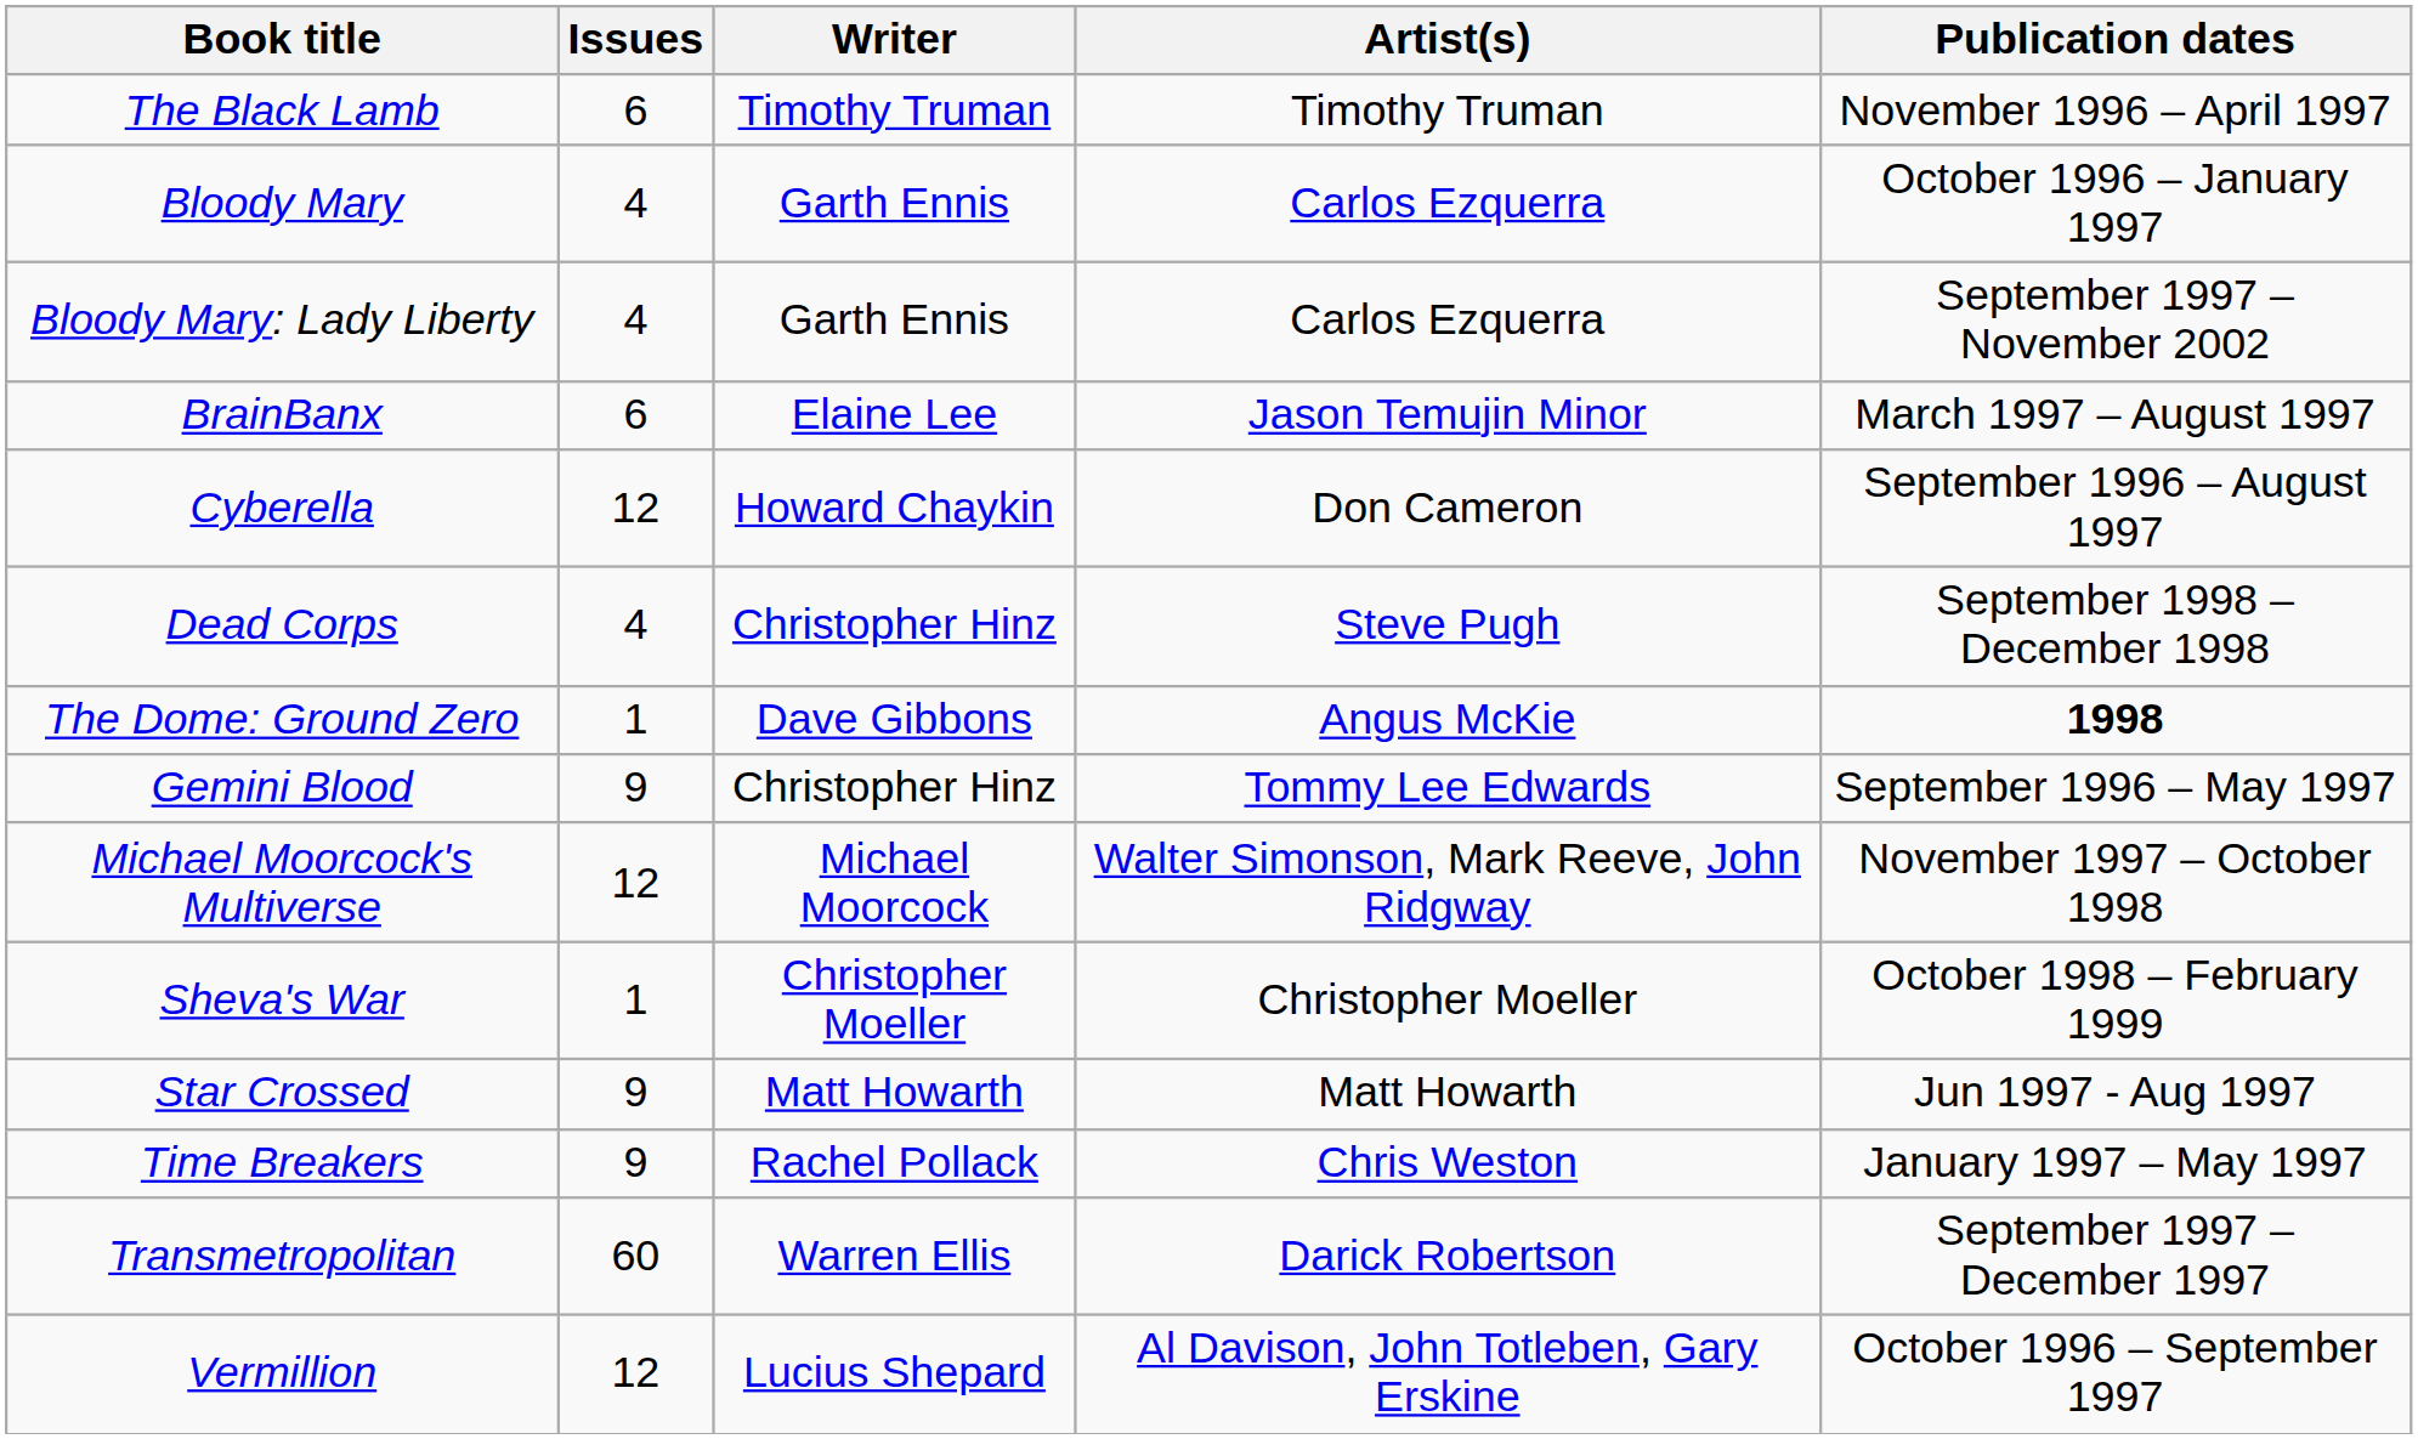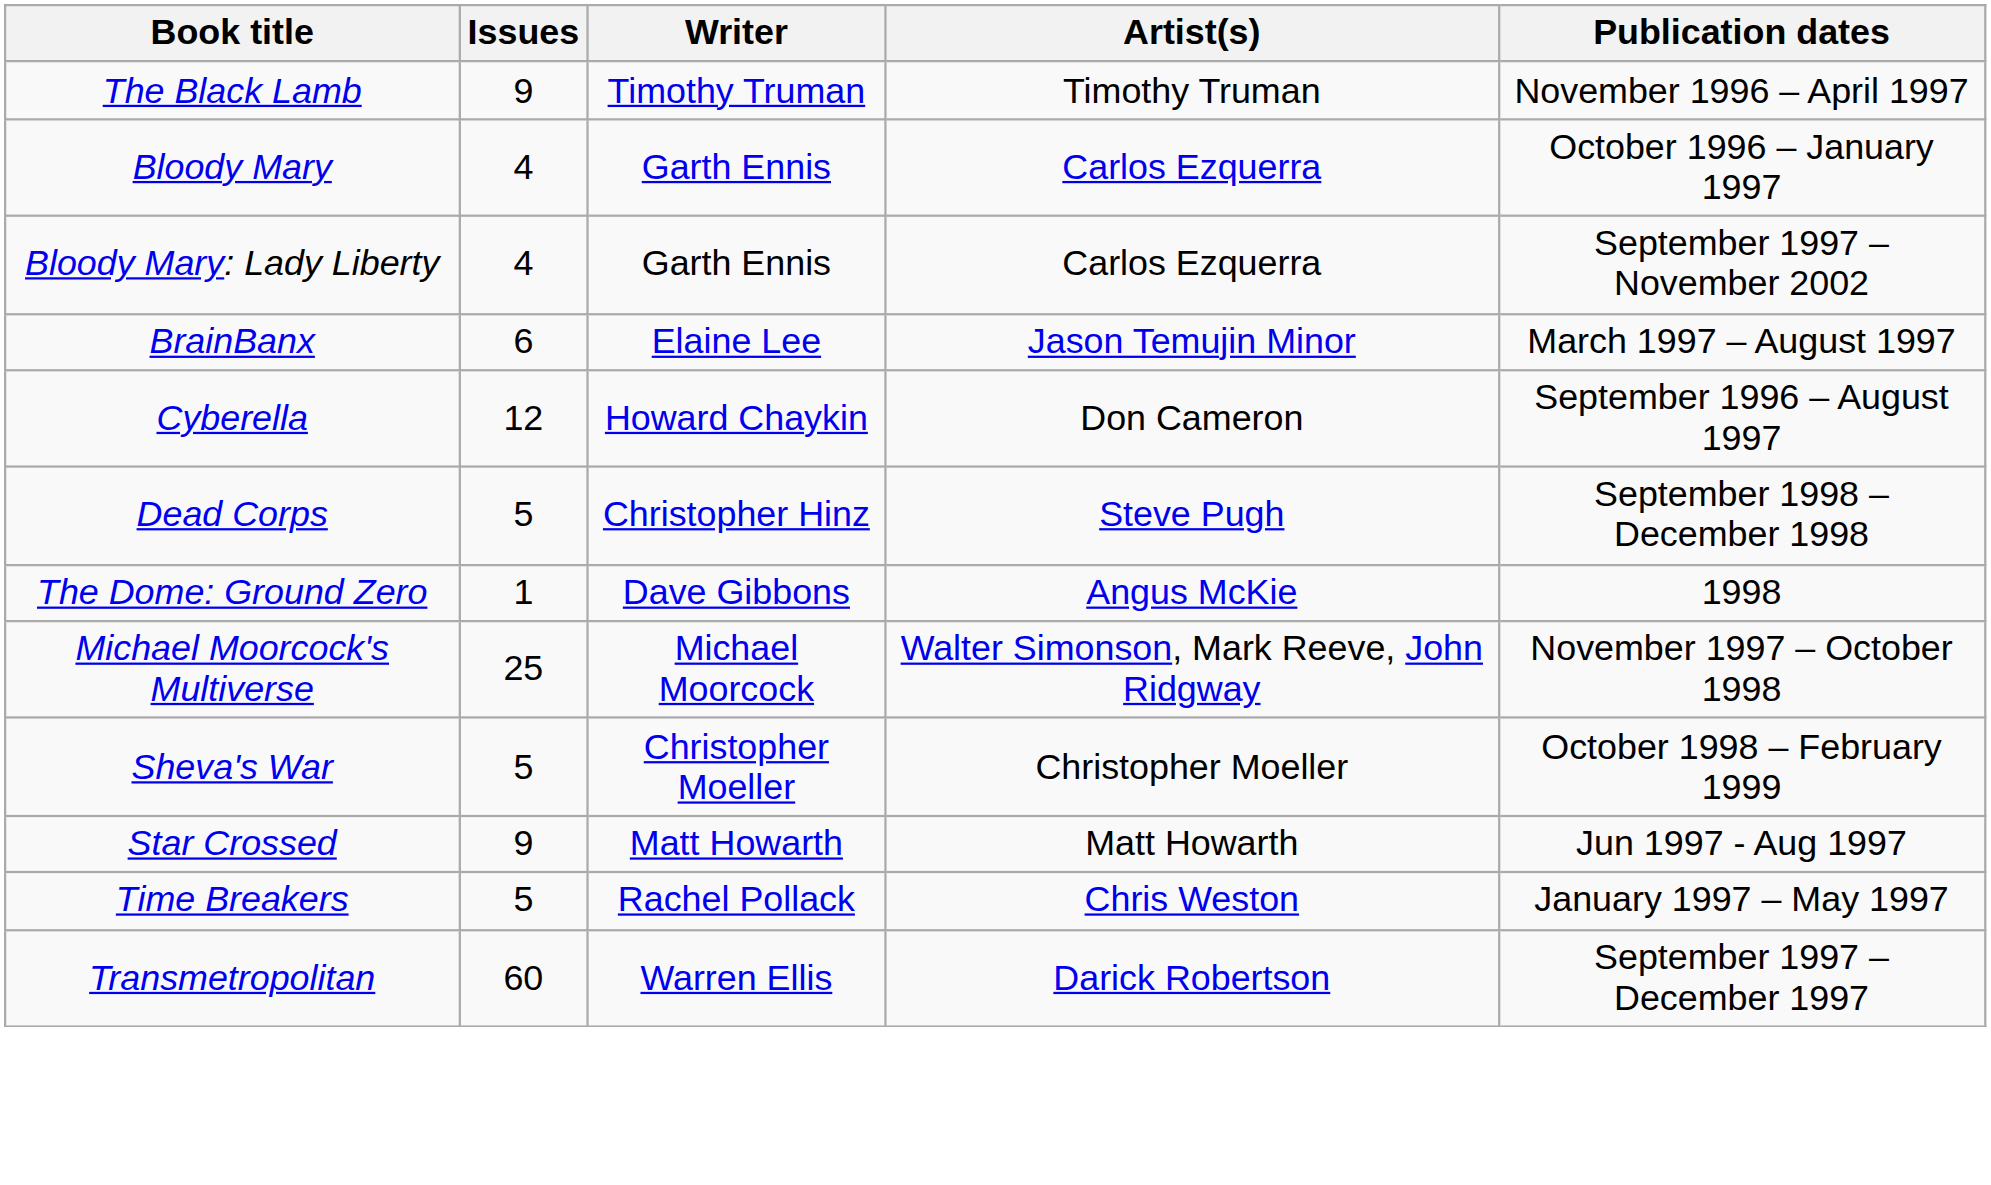The Black Lamb | Issues: 6 -> 9
Dead Corps | Issues: 4 -> 5
The Dome: Ground Zero | Publication dates: bold -> normal
- row: Gemini Blood | 9 | Christopher Hinz | Tommy Lee Edwards | September 1996 – May 1997
Michael Moorcock's Multiverse | Issues: 12 -> 25
Sheva's War | Issues: 1 -> 5
Time Breakers | Issues: 9 -> 5
- row: Vermillion | 12 | Lucius Shepard | Al Davison, John Totleben, Gary Erskine | October 1996 – September 1997
